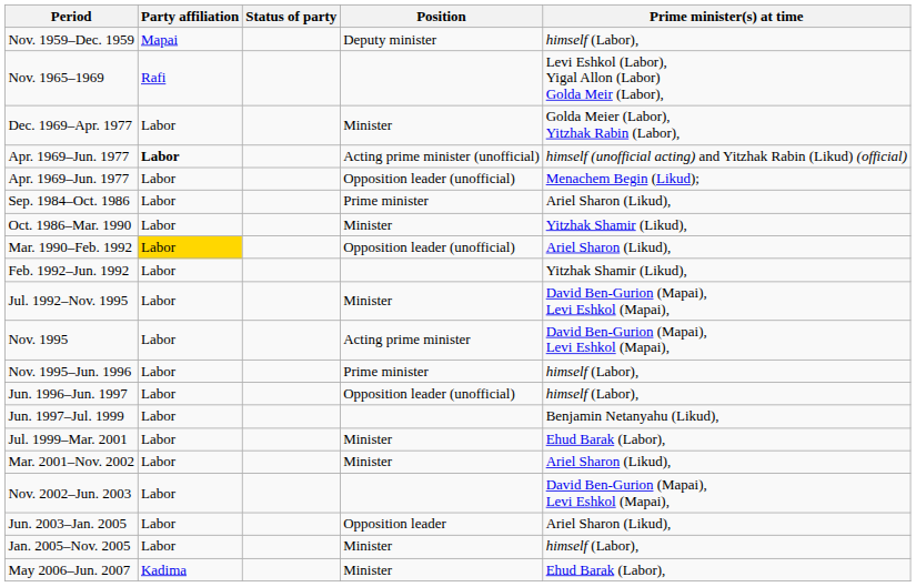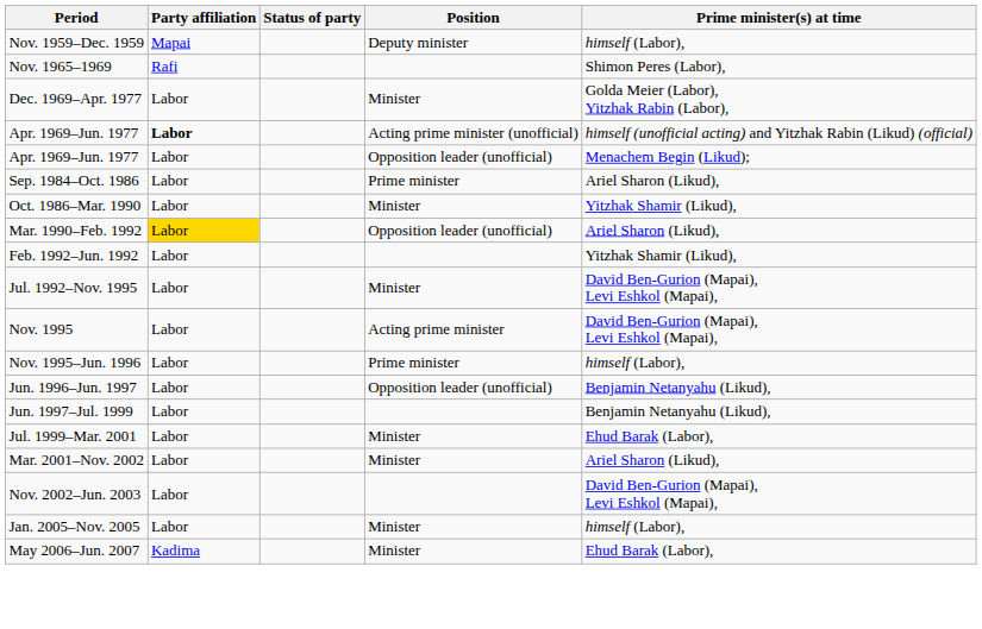Nov. 1965–1969 | Prime minister(s) at time: Levi Eshkol (Labor), Yigal Allon (Labor) Golda Meir (Labor), -> Shimon Peres (Labor),
Jun. 1996–Jun. 1997 | Prime minister(s) at time: himself (Labor), -> Benjamin Netanyahu (Likud),
- row: Jun. 2003–Jan. 2005 | Labor | Opposition leader | Ariel Sharon (Likud),
